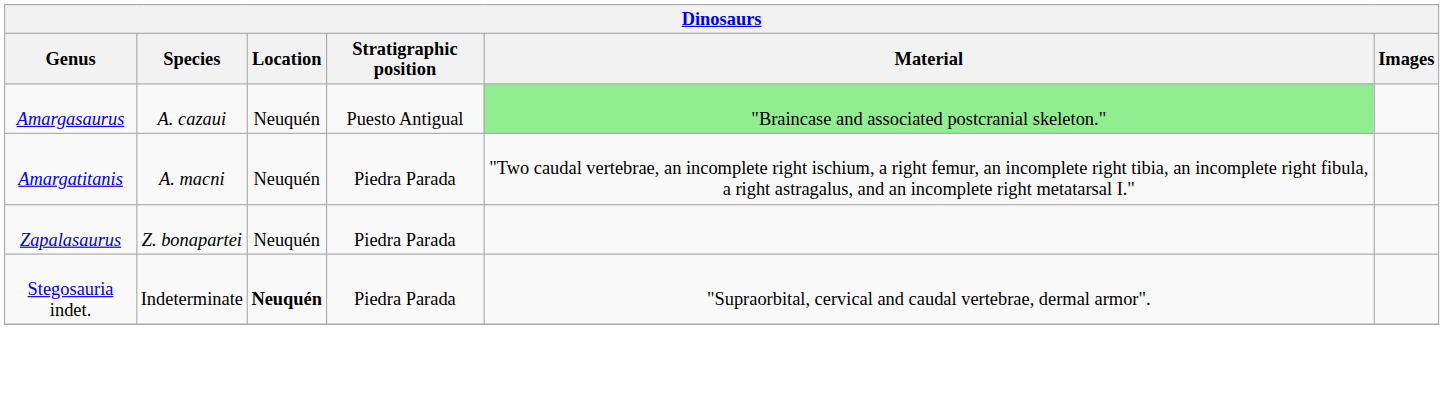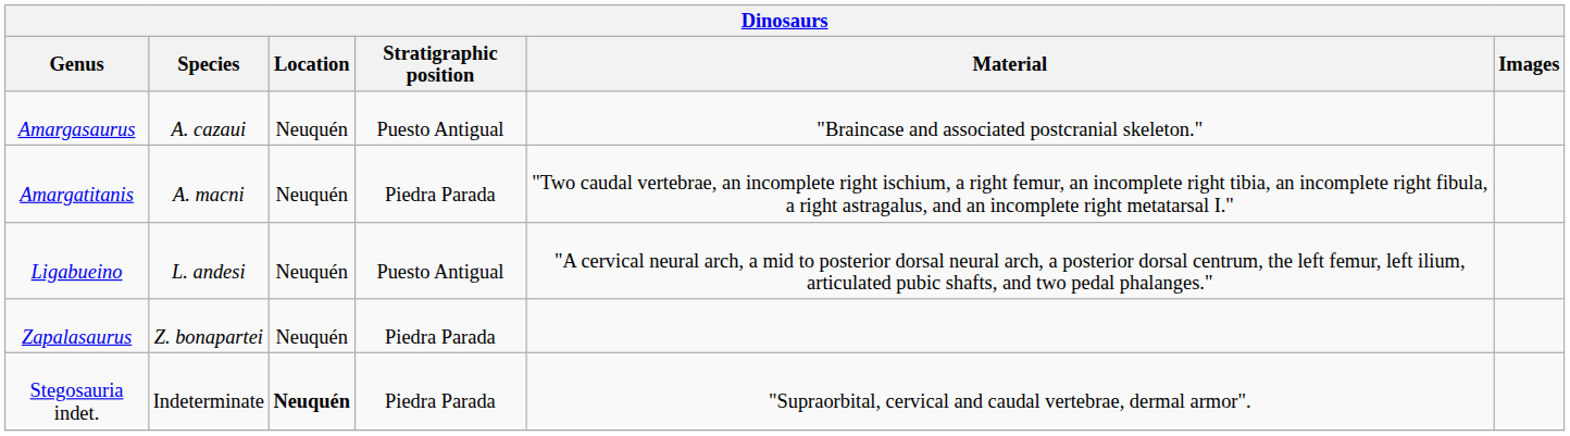Amargasaurus | Material: lightgreen background -> no background
+ row: Ligabueino | L. andesi | Neuquén | Puesto Antigual | "A cervical neural arch, a mid to posterior dorsal neural arch, a posterior dorsal centrum, the left femur, left ilium, articulated pubic shafts, and two pedal phalanges."
